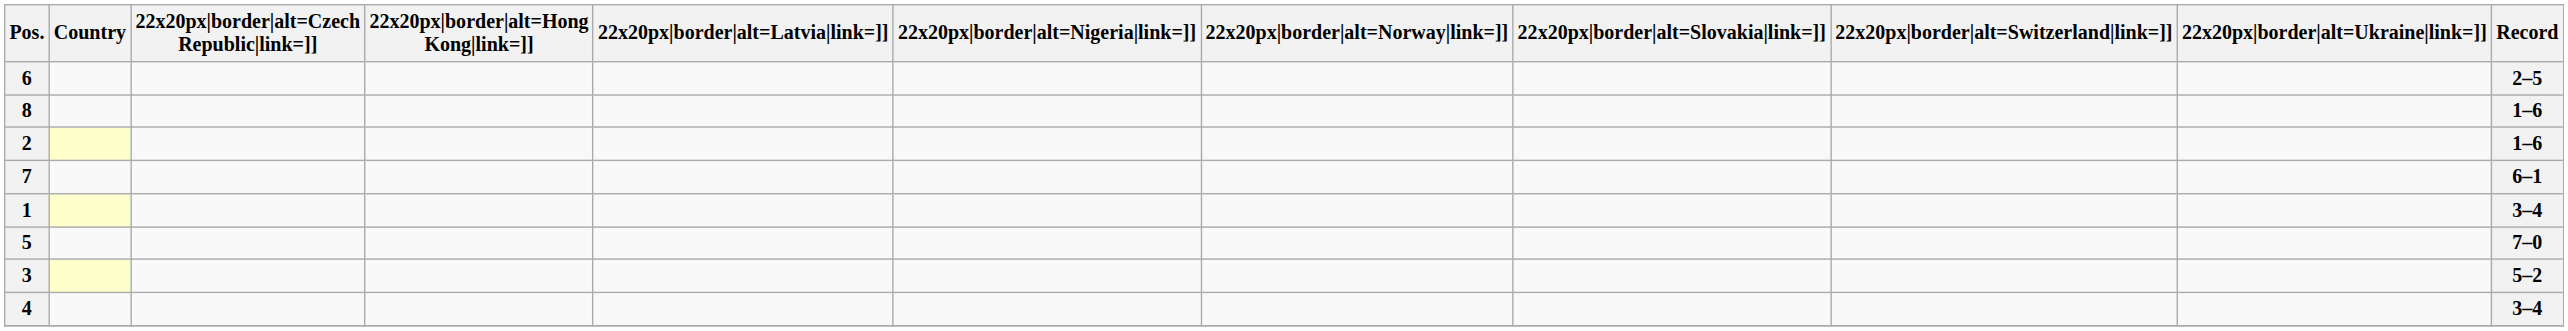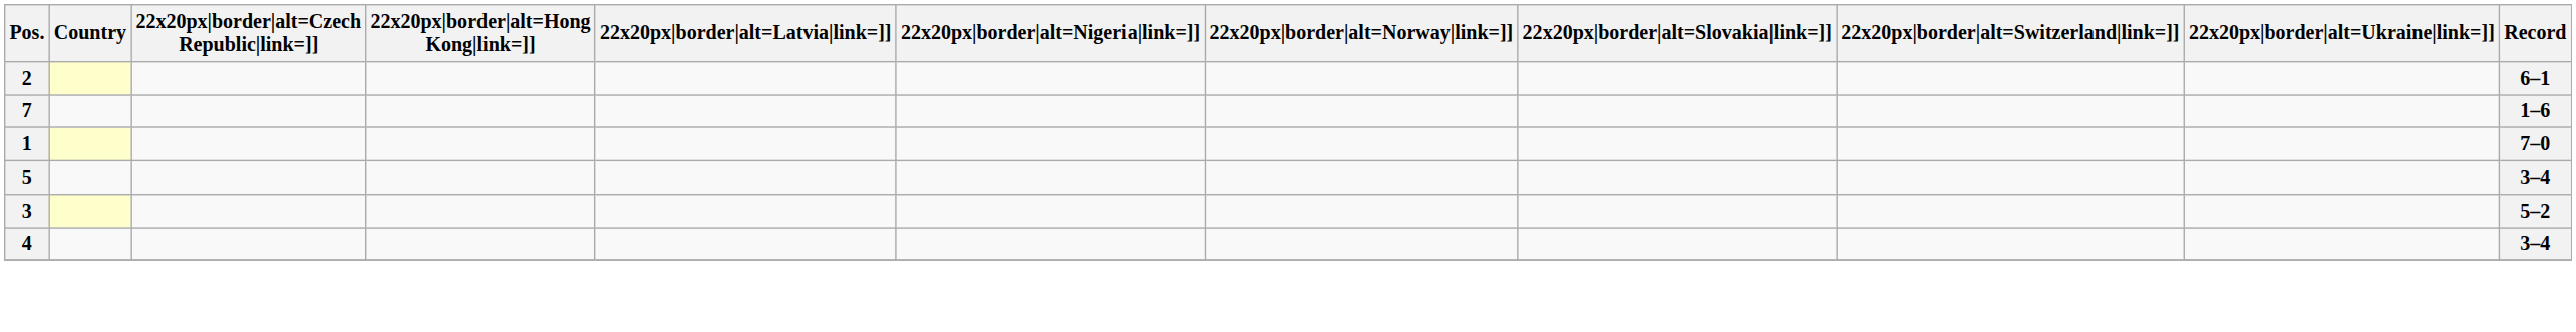- row: 6 | 2–5
- row: 8 | 1–6
2 | Record: 1–6 -> 6–1
7 | Record: 6–1 -> 1–6
1 | Record: 3–4 -> 7–0
5 | Record: 7–0 -> 3–4
